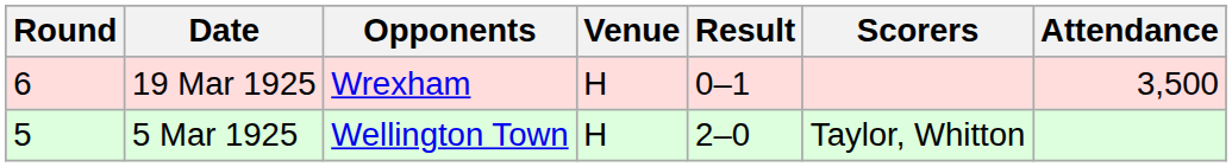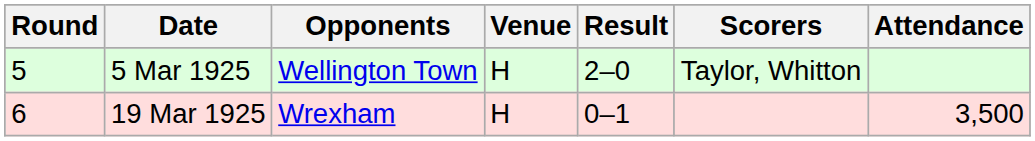rows swapped: 5 Mar 1925 <-> 19 Mar 1925
